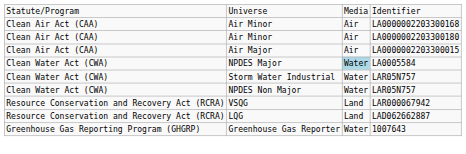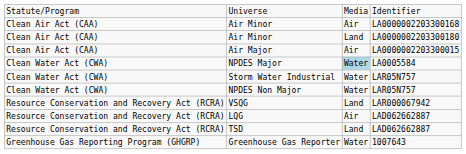Air Minor / LA0000002203300180 | column 3: Air -> Land
LQG | column 3: Land -> Air
+ row: Resource Conservation and Recovery Act (RCRA) | TSD | Land | LAD062662887
